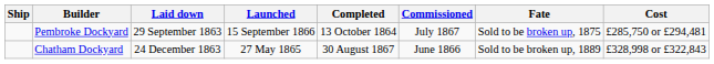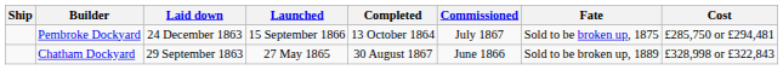Pembroke Dockyard | Laid down: 29 September 1863 -> 24 December 1863
Chatham Dockyard | Laid down: 24 December 1863 -> 29 September 1863
